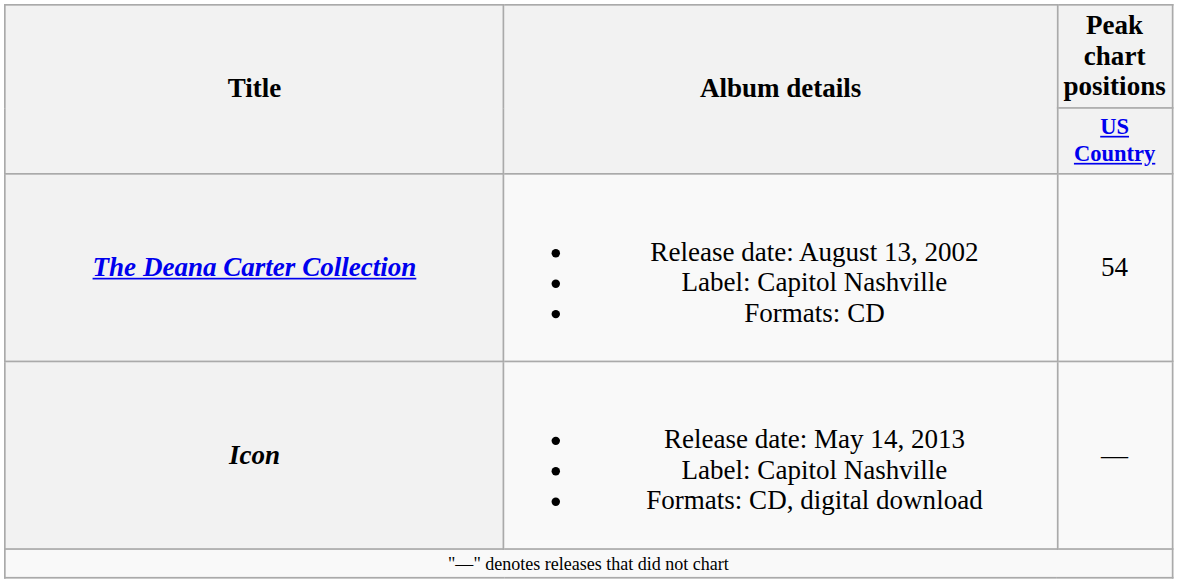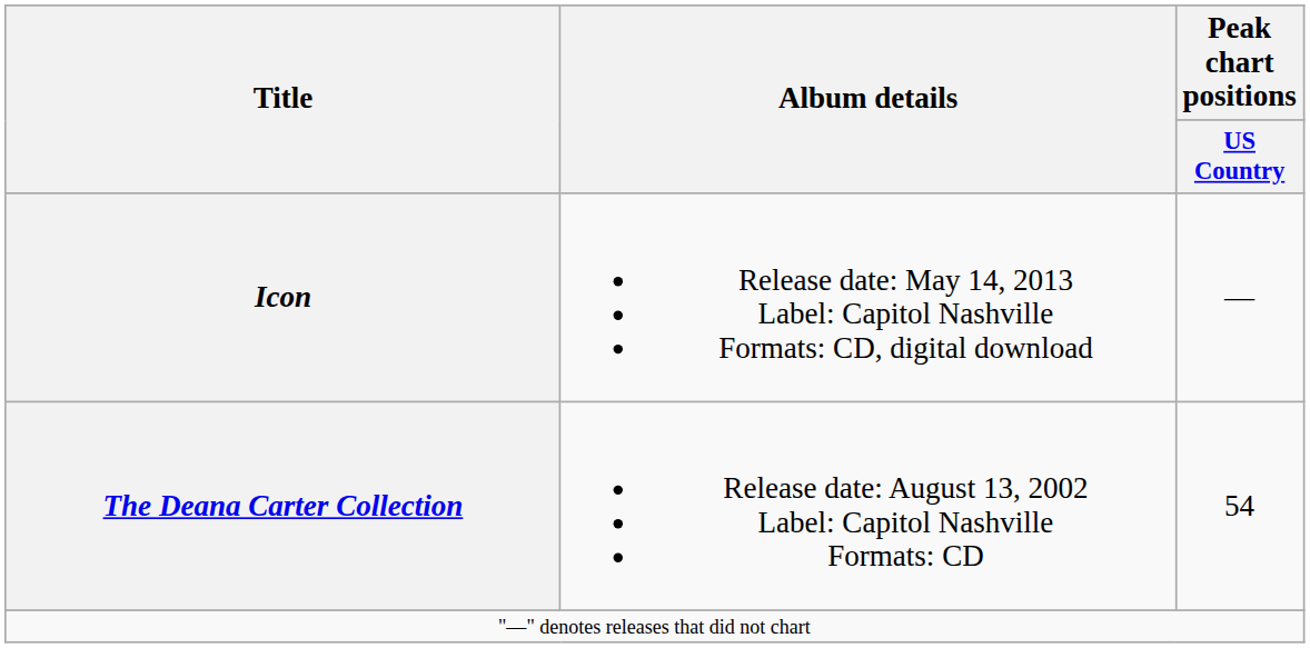rows swapped: The Deana Carter Collection <-> Icon
